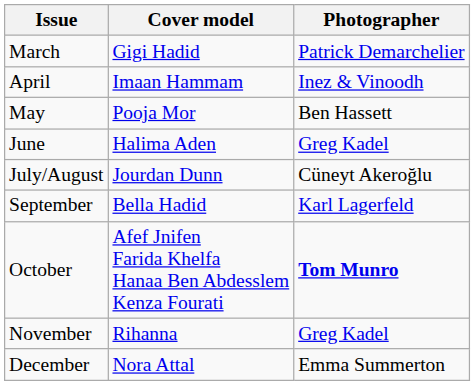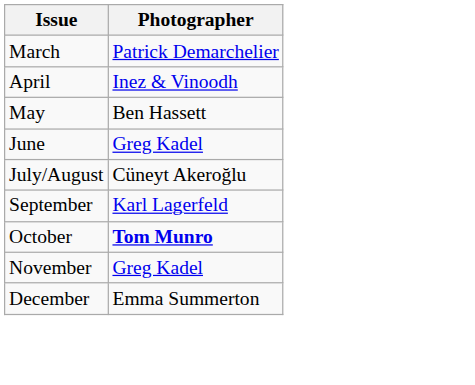- column: Cover model | Gigi Hadid | Imaan Hammam | Pooja Mor | Halima Aden | Jourdan Dunn | Bella Hadid | Afef Jnifen Farida Khelfa Hanaa Ben Abdesslem Kenza Fourati | Rihanna | Nora Attal
